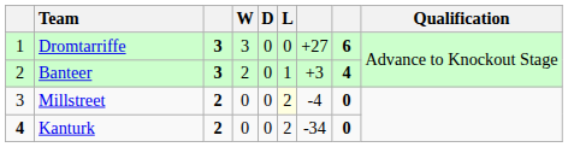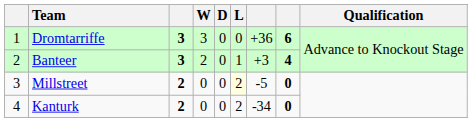Dromtarriffe | column 7: +27 -> +36
Millstreet | column 7: -4 -> -5
Kanturk | column 1: bold -> normal
